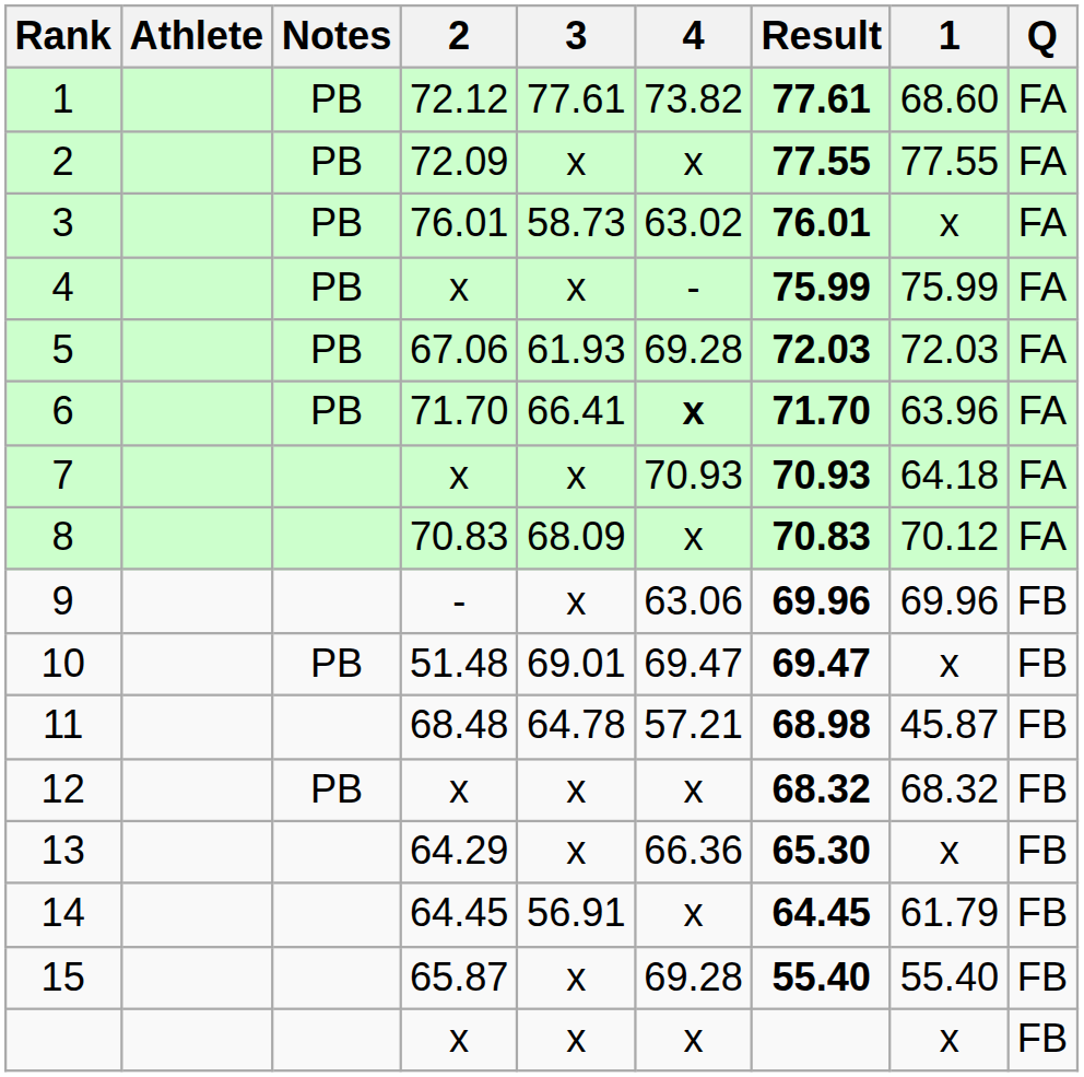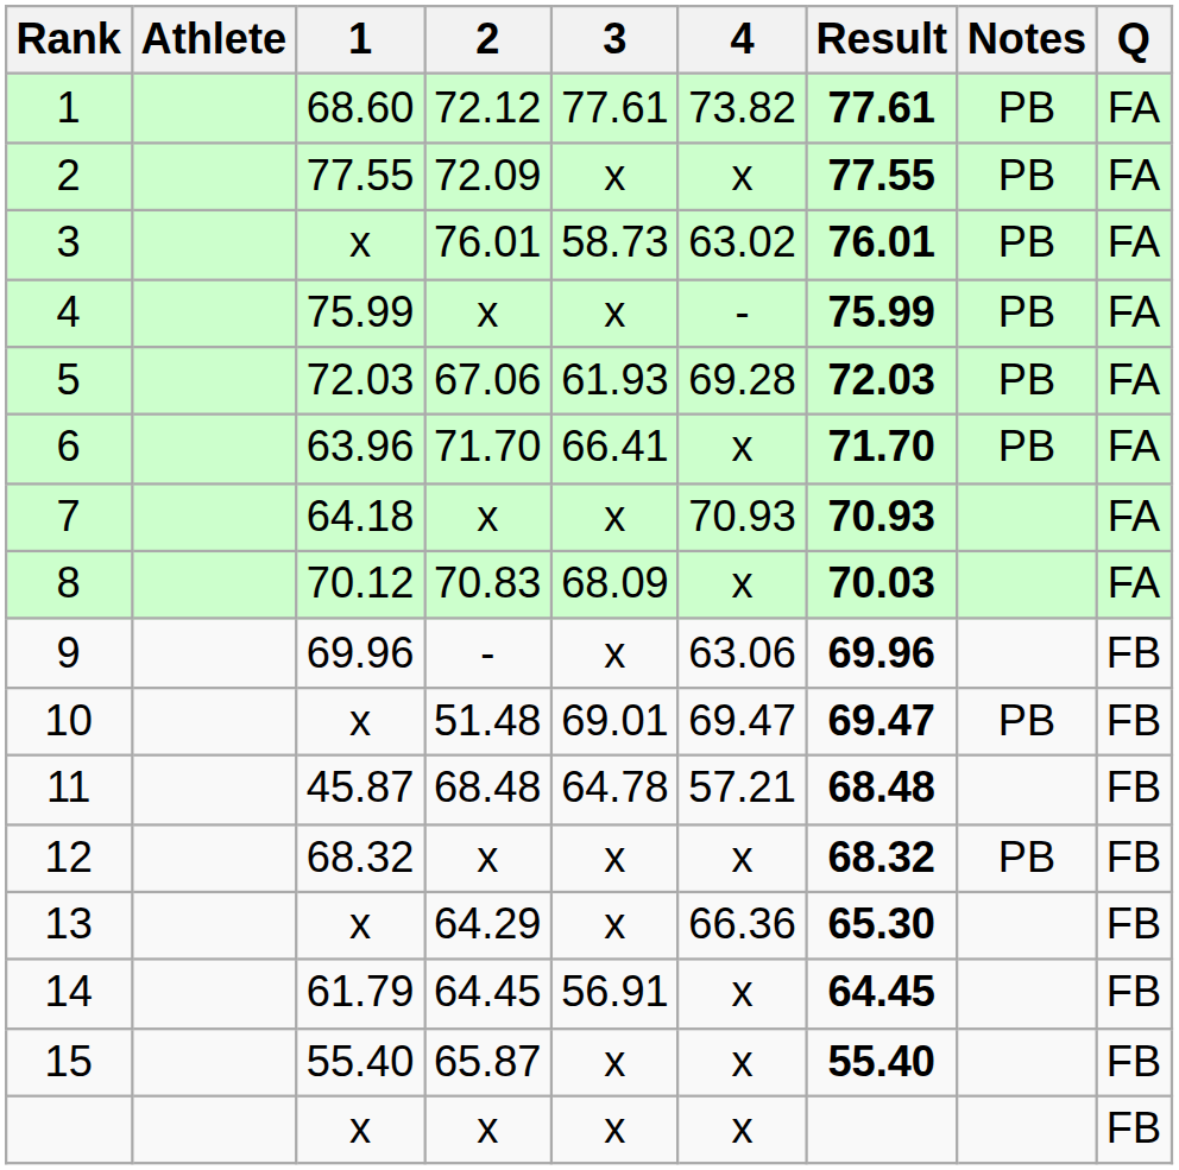columns swapped: 1 <-> Notes
6 | 4: bold -> normal
8 | Result: 70.83 -> 70.03
11 | Result: 68.98 -> 68.48
15 | 4: 69.28 -> x
